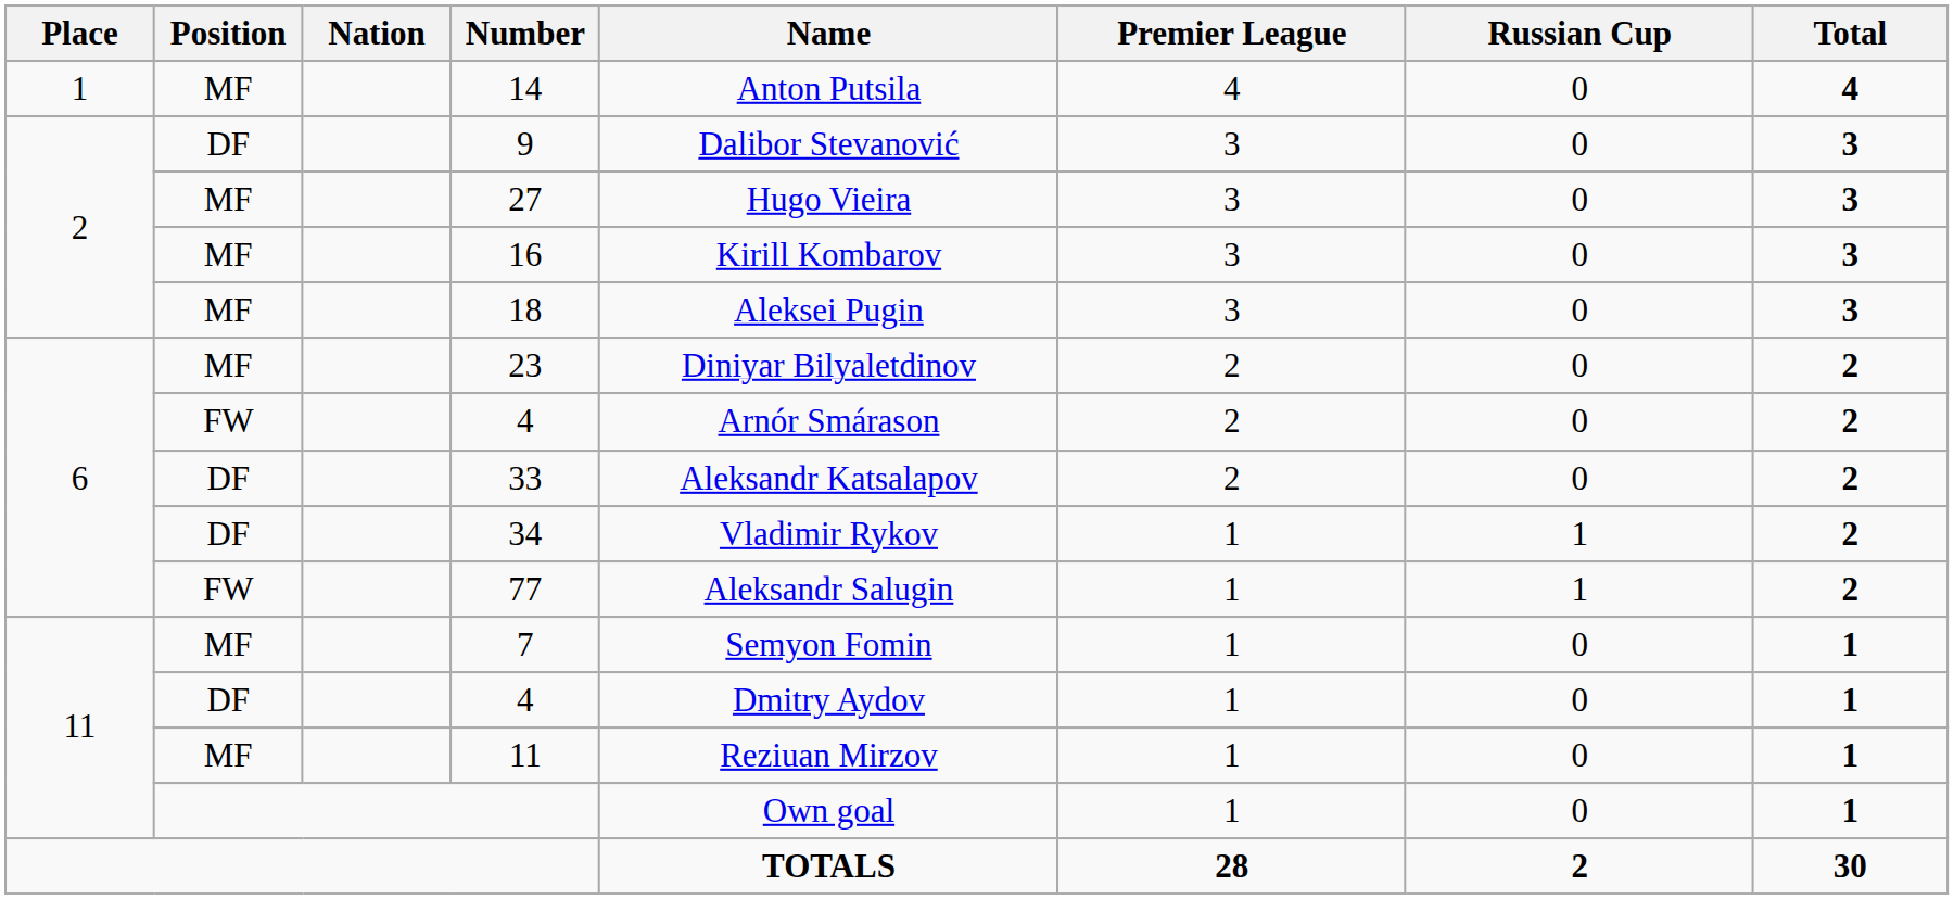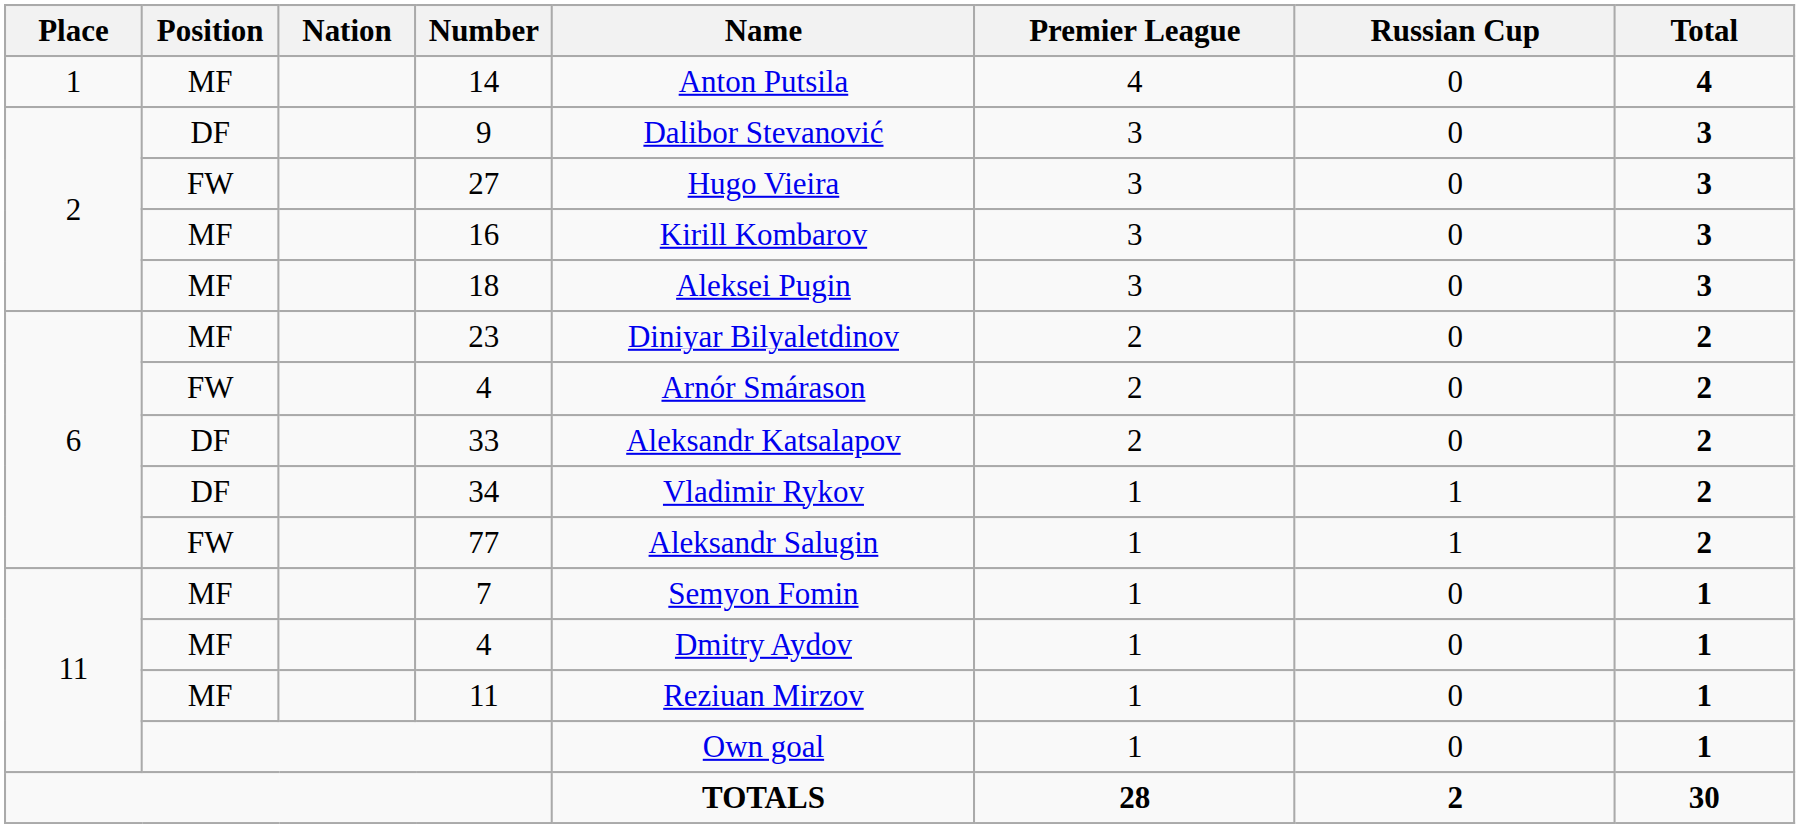27 | Position: MF -> FW
11 / 4 | Position: DF -> MF
